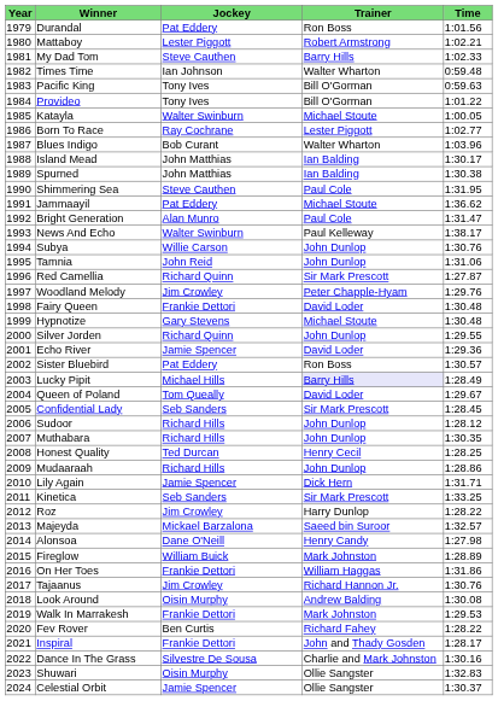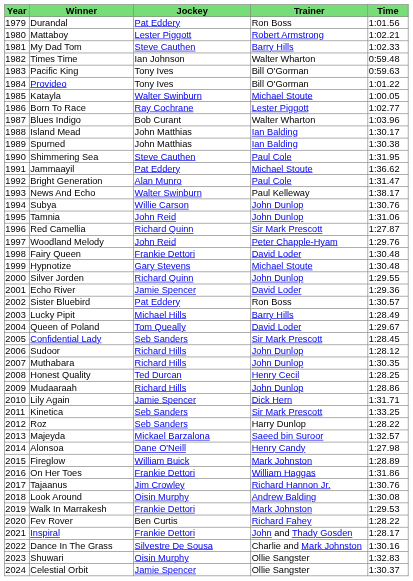Woodland Melody | Jockey: Jim Crowley -> John Reid
Lucky Pipit | Trainer: lavender background -> no background
Roz | Jockey: Jim Crowley -> Seb Sanders
